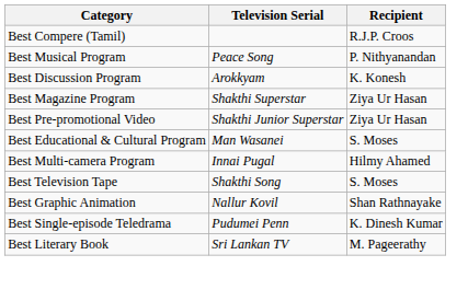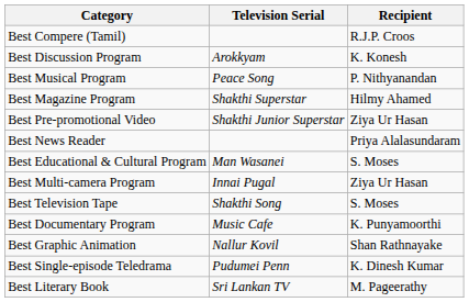rows swapped: Best Discussion Program <-> Best Musical Program
Best Magazine Program | Recipient: Ziya Ur Hasan -> Hilmy Ahamed
+ row: Best News Reader | Priya Alalasundaram
Best Multi-camera Program | Recipient: Hilmy Ahamed -> Ziya Ur Hasan
+ row: Best Documentary Program | Music Cafe | K. Punyamoorthi
